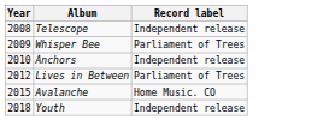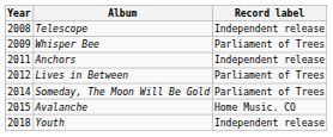Anchors | Year: 2010 -> 2011
+ row: 2014 | Someday, The Moon Will Be Gold | Parliament of Trees
